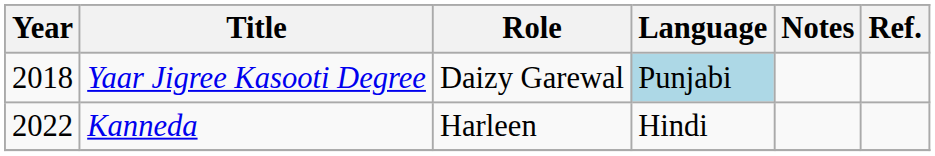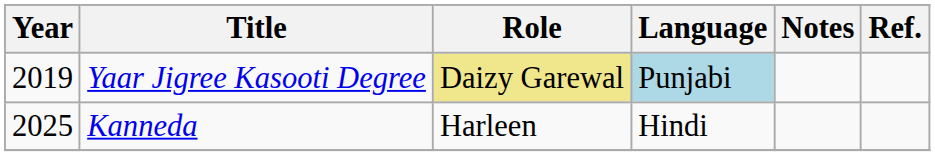Yaar Jigree Kasooti Degree | Year: 2018 -> 2019
Yaar Jigree Kasooti Degree | Role: no background -> khaki background
Kanneda | Year: 2022 -> 2025
